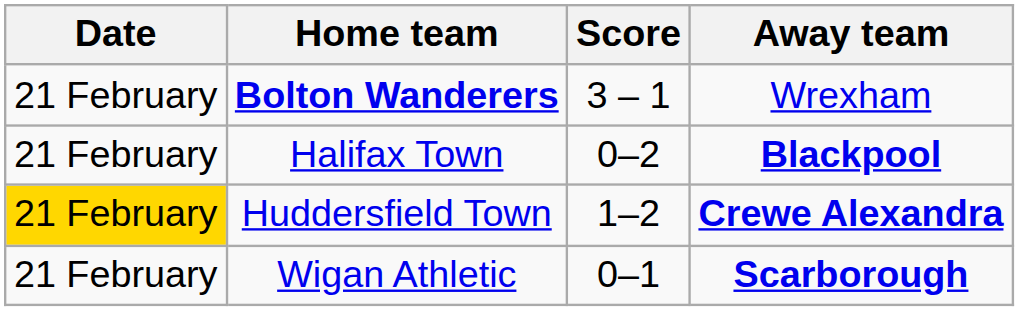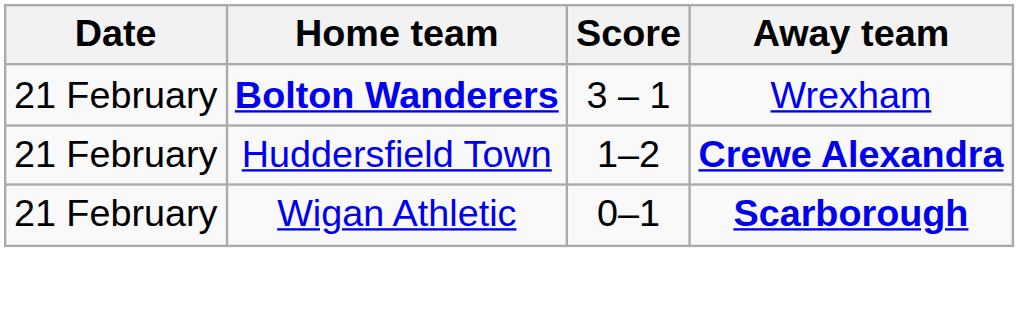- row: 21 February | Halifax Town | 0–2 | Blackpool
Huddersfield Town | Date: gold background -> no background
